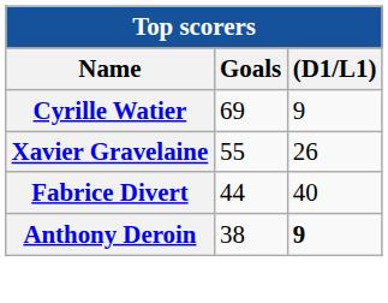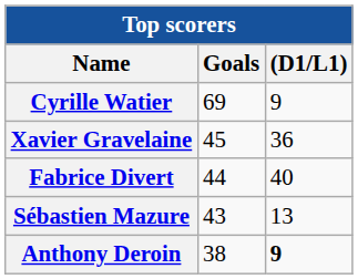Xavier Gravelaine | Goals: 55 -> 45
Xavier Gravelaine | (D1/L1): 26 -> 36
+ row: Sébastien Mazure | 43 | 13
